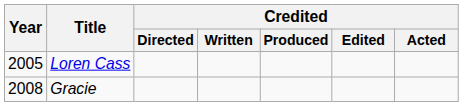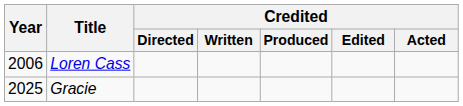Loren Cass | Year: 2005 -> 2006
Gracie | Year: 2008 -> 2025
